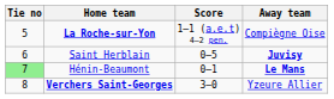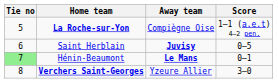columns swapped: Score <-> Away team
